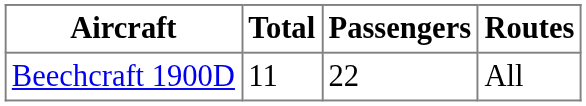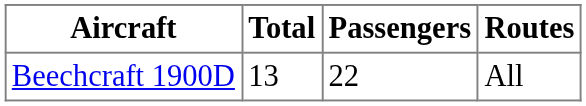Beechcraft 1900D | Total: 11 -> 13
